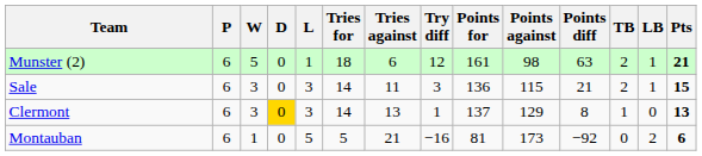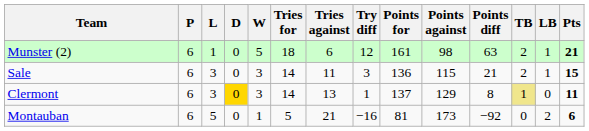columns swapped: W <-> L
Clermont | TB: no background -> khaki background
Clermont | Pts: 13 -> 11
